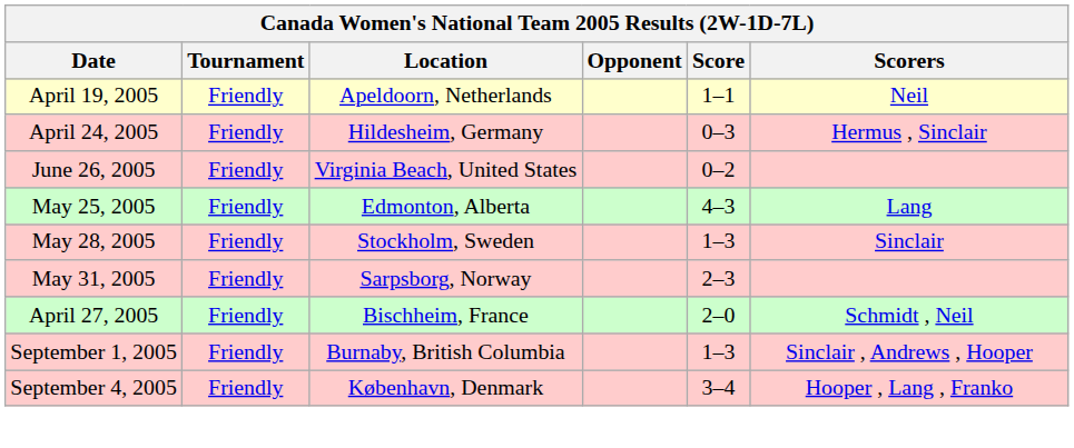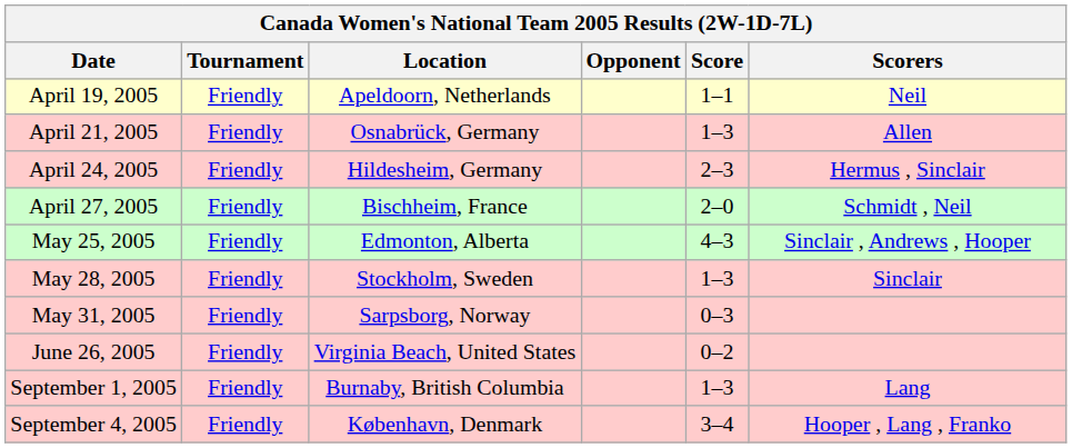+ row: April 21, 2005 | Friendly | Osnabrück, Germany | 1–3 | Allen
April 24, 2005 | Score: 0–3 -> 2–3
rows swapped: April 27, 2005 <-> June 26, 2005
May 25, 2005 | Scorers: Lang -> Sinclair , Andrews , Hooper
May 31, 2005 | Score: 2–3 -> 0–3
September 1, 2005 | Scorers: Sinclair , Andrews , Hooper -> Lang
